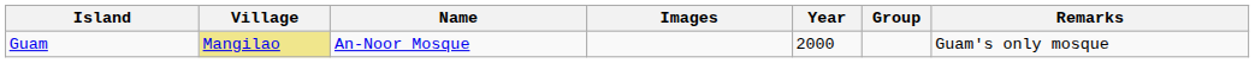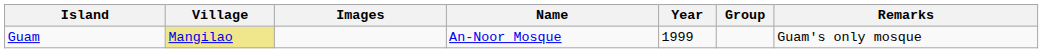columns swapped: Name <-> Images
Guam | Year: 2000 -> 1999
